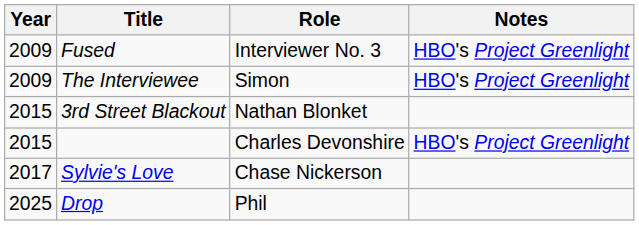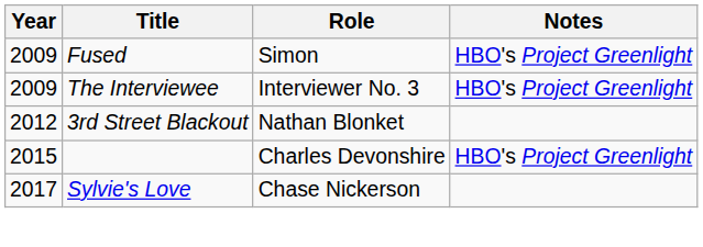Fused | Role: Interviewer No. 3 -> Simon
The Interviewee | Role: Simon -> Interviewer No. 3
3rd Street Blackout | Year: 2015 -> 2012
- row: 2025 | Drop | Phil
